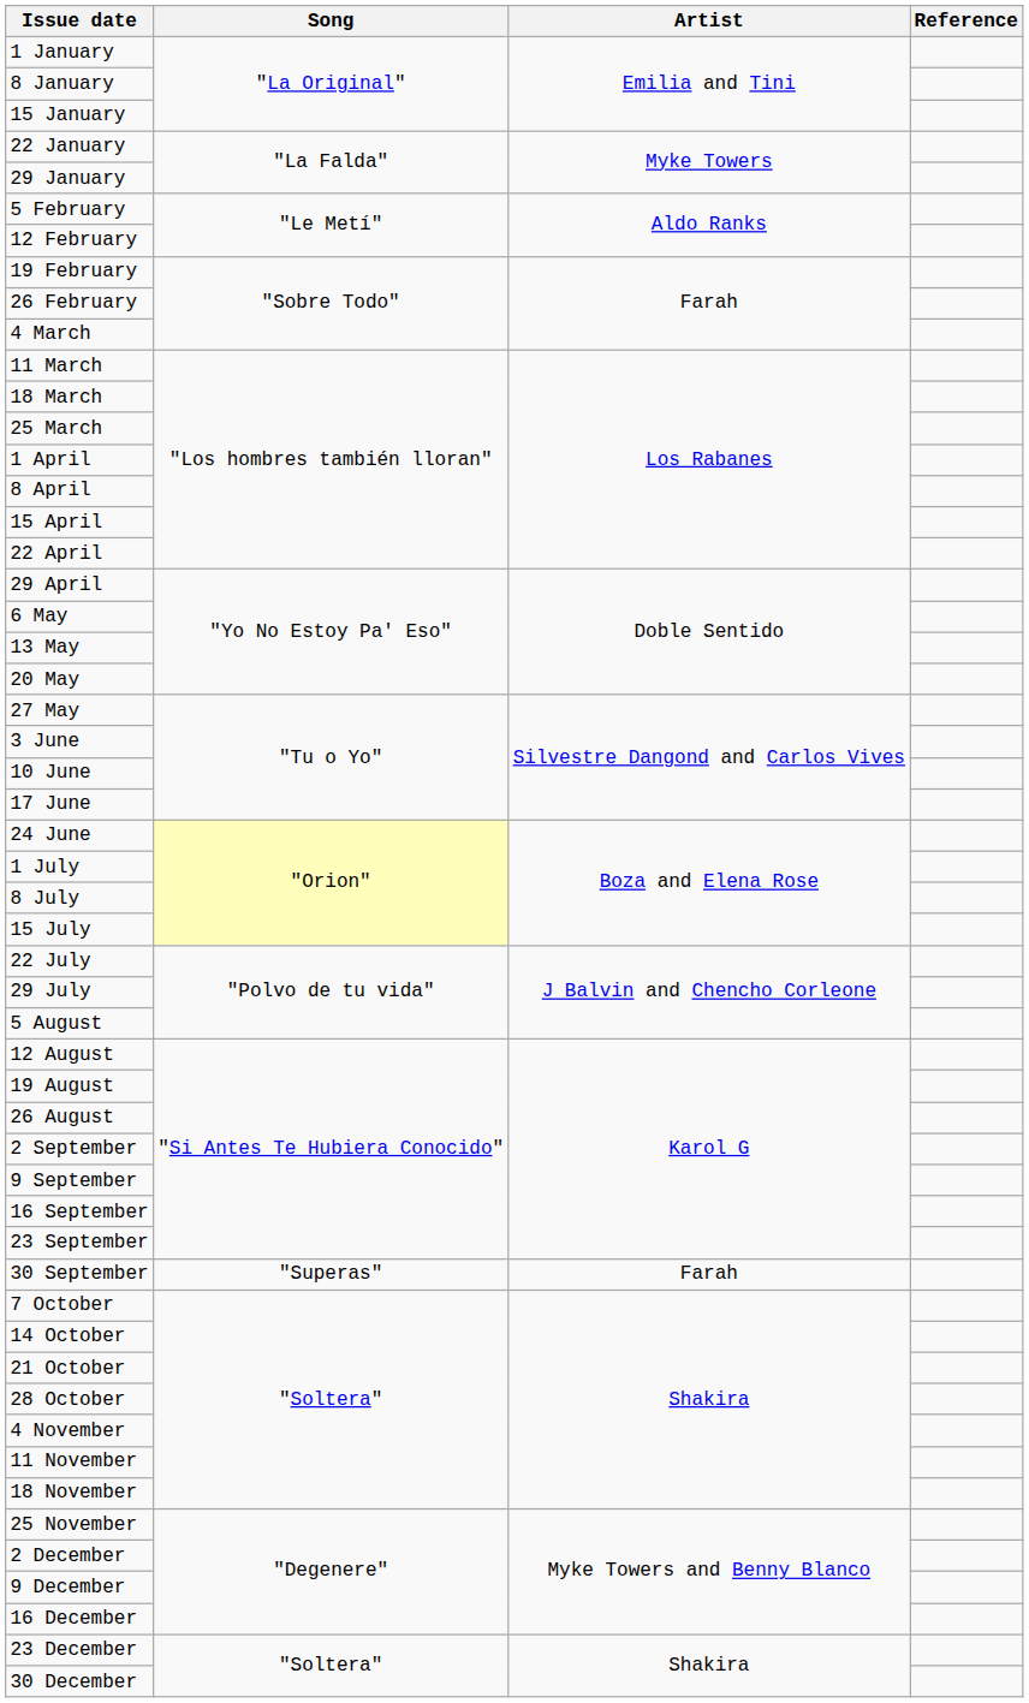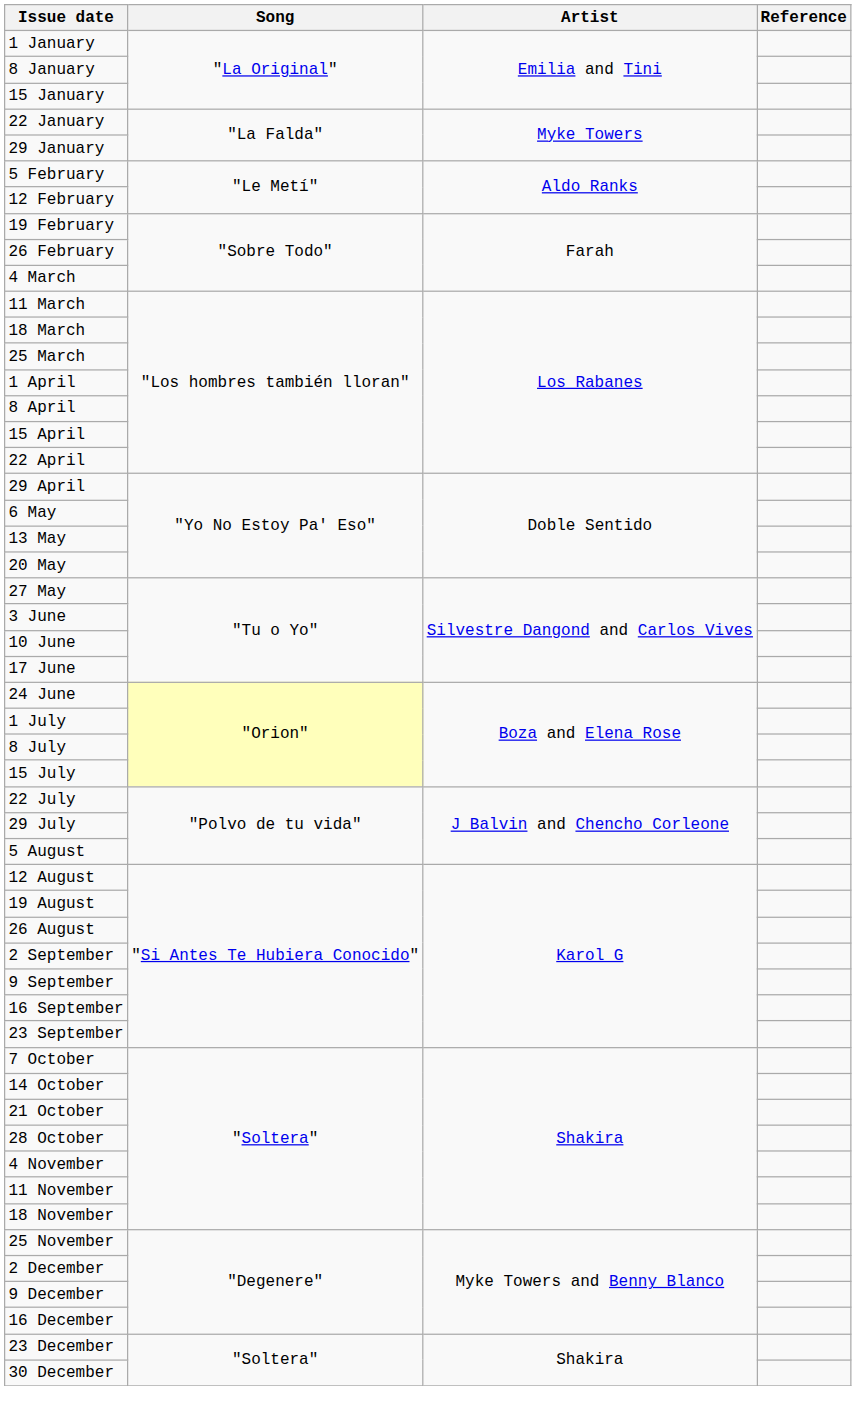- row: 30 September | "Superas" | Farah
